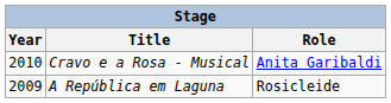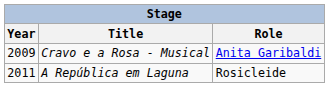Cravo e a Rosa - Musical | Year: 2010 -> 2009
A República em Laguna | Year: 2009 -> 2011
